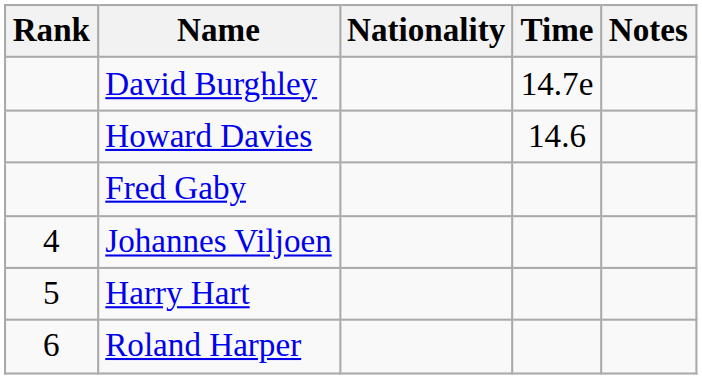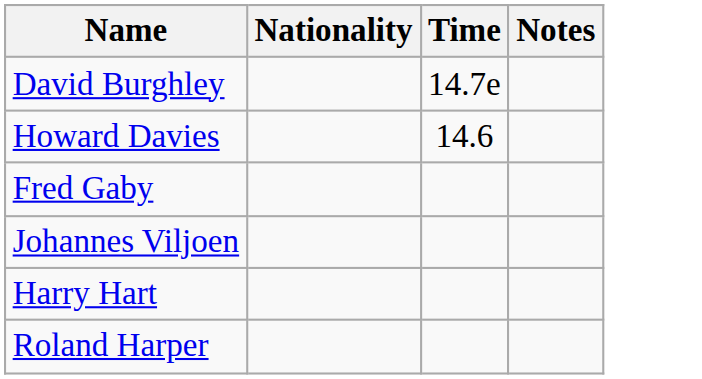- column: Rank | 4 | 5 | 6
